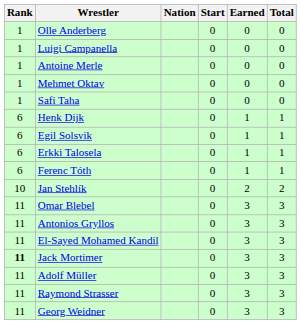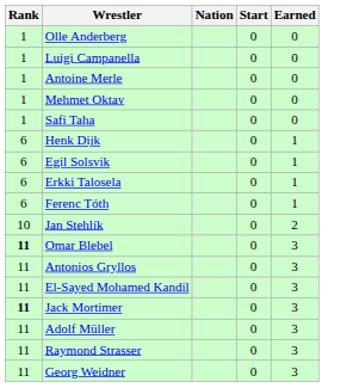- column: Total | 0 | 0 | 0 | 0 | 0 | 1 | 1 | 1 | 1 | 2 | 3 | 3 | 3 | 3 | 3 | 3 | 3
Omar Blebel | Rank: normal -> bold
